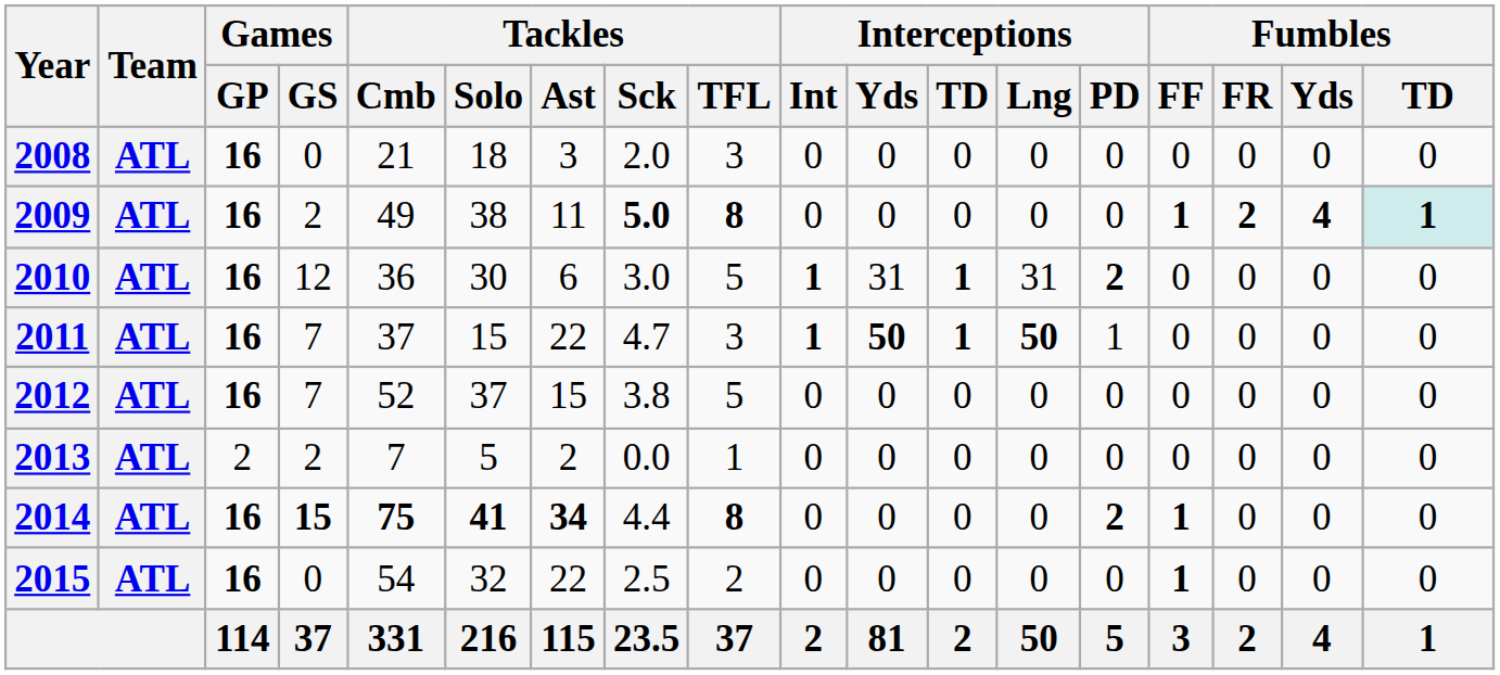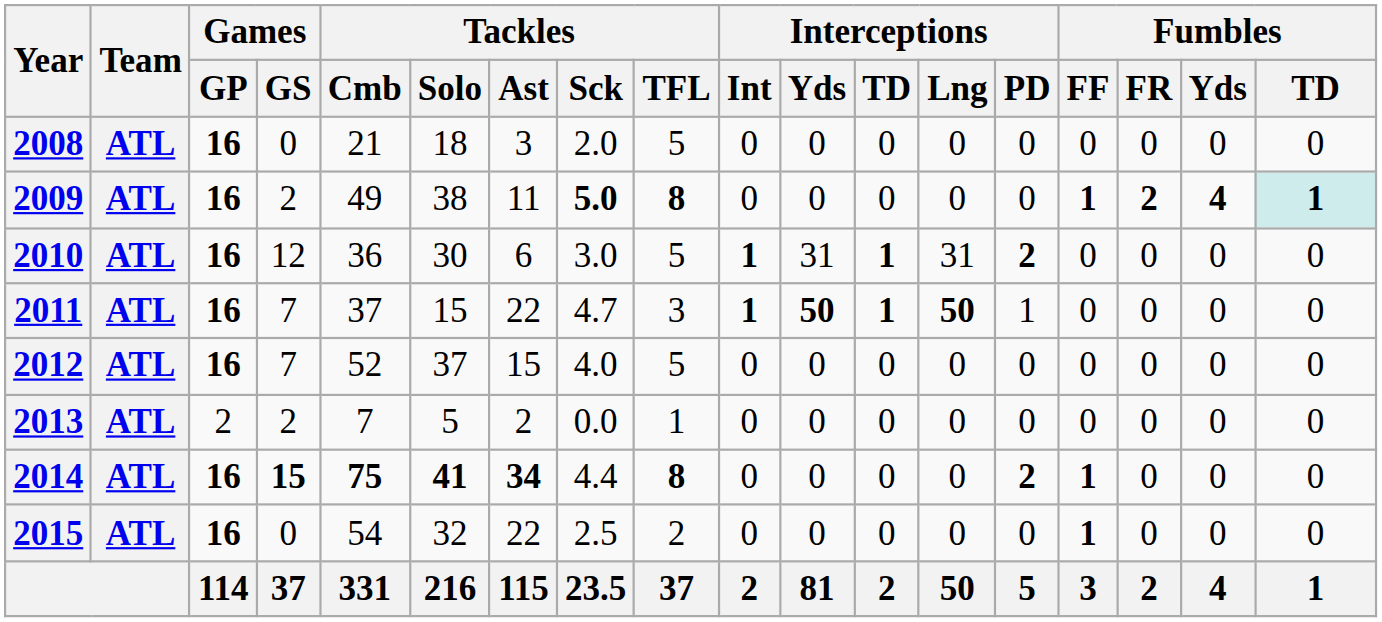2008 | Tackles / TFL: 3 -> 5
2012 | Tackles / Sck: 3.8 -> 4.0
